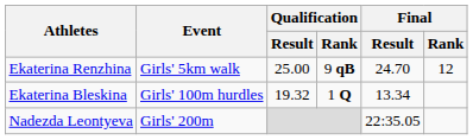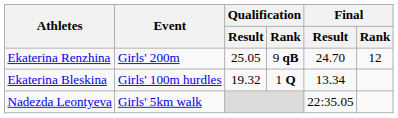Ekaterina Renzhina | Event: Girls' 5km walk -> Girls' 200m
Ekaterina Renzhina | Qualification / Result: 25.00 -> 25.05
Nadezda Leontyeva | Event: Girls' 200m -> Girls' 5km walk
